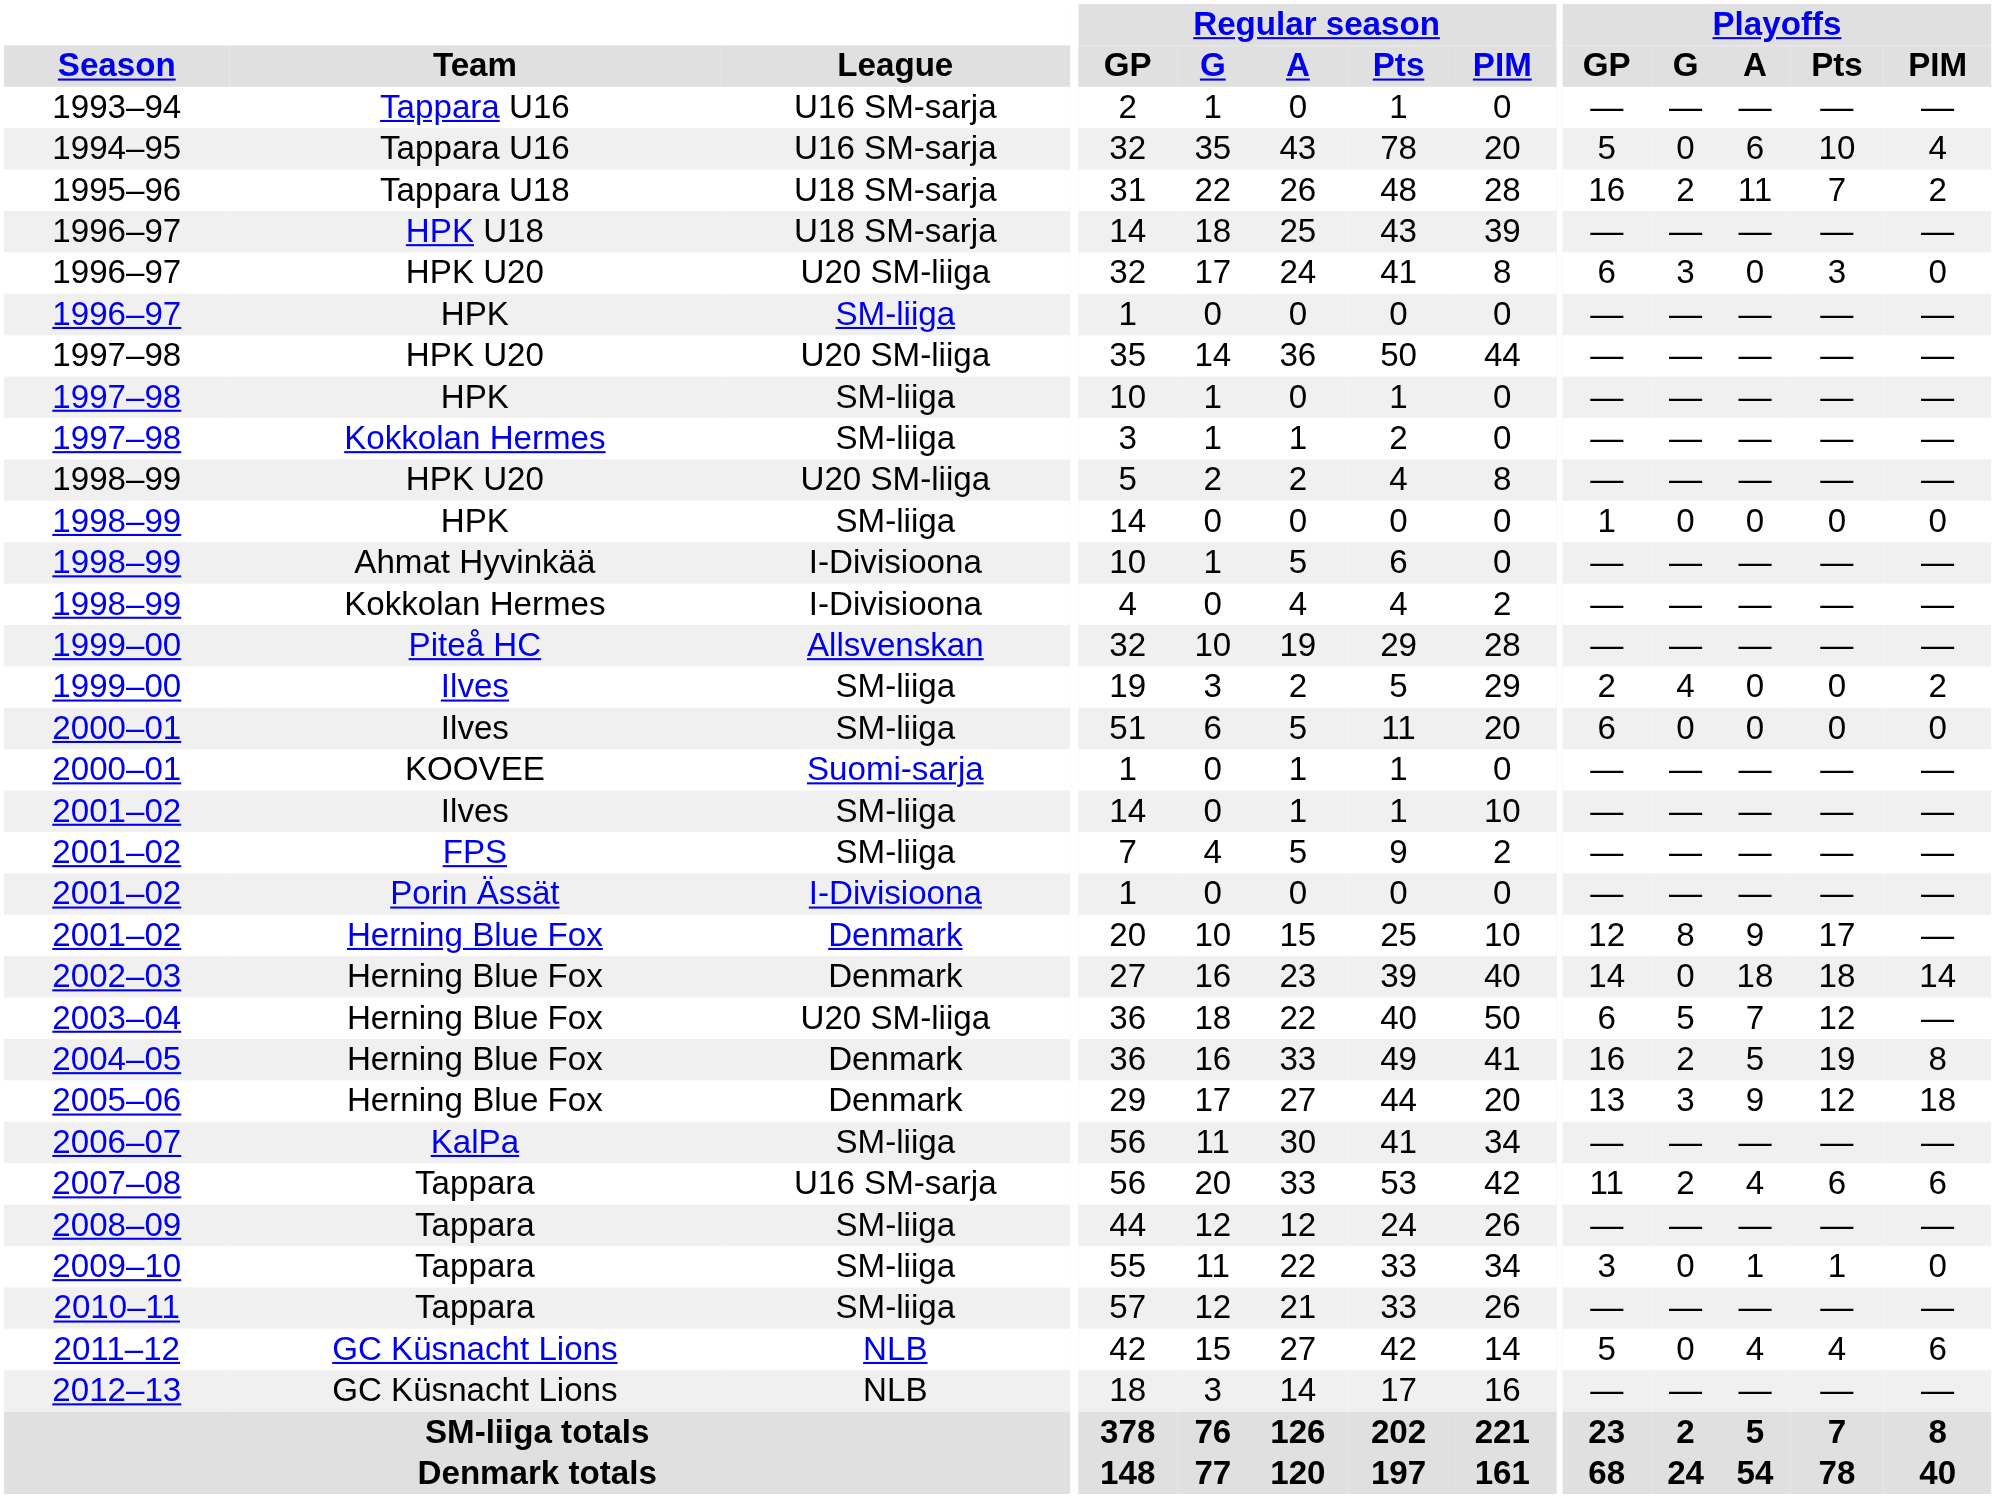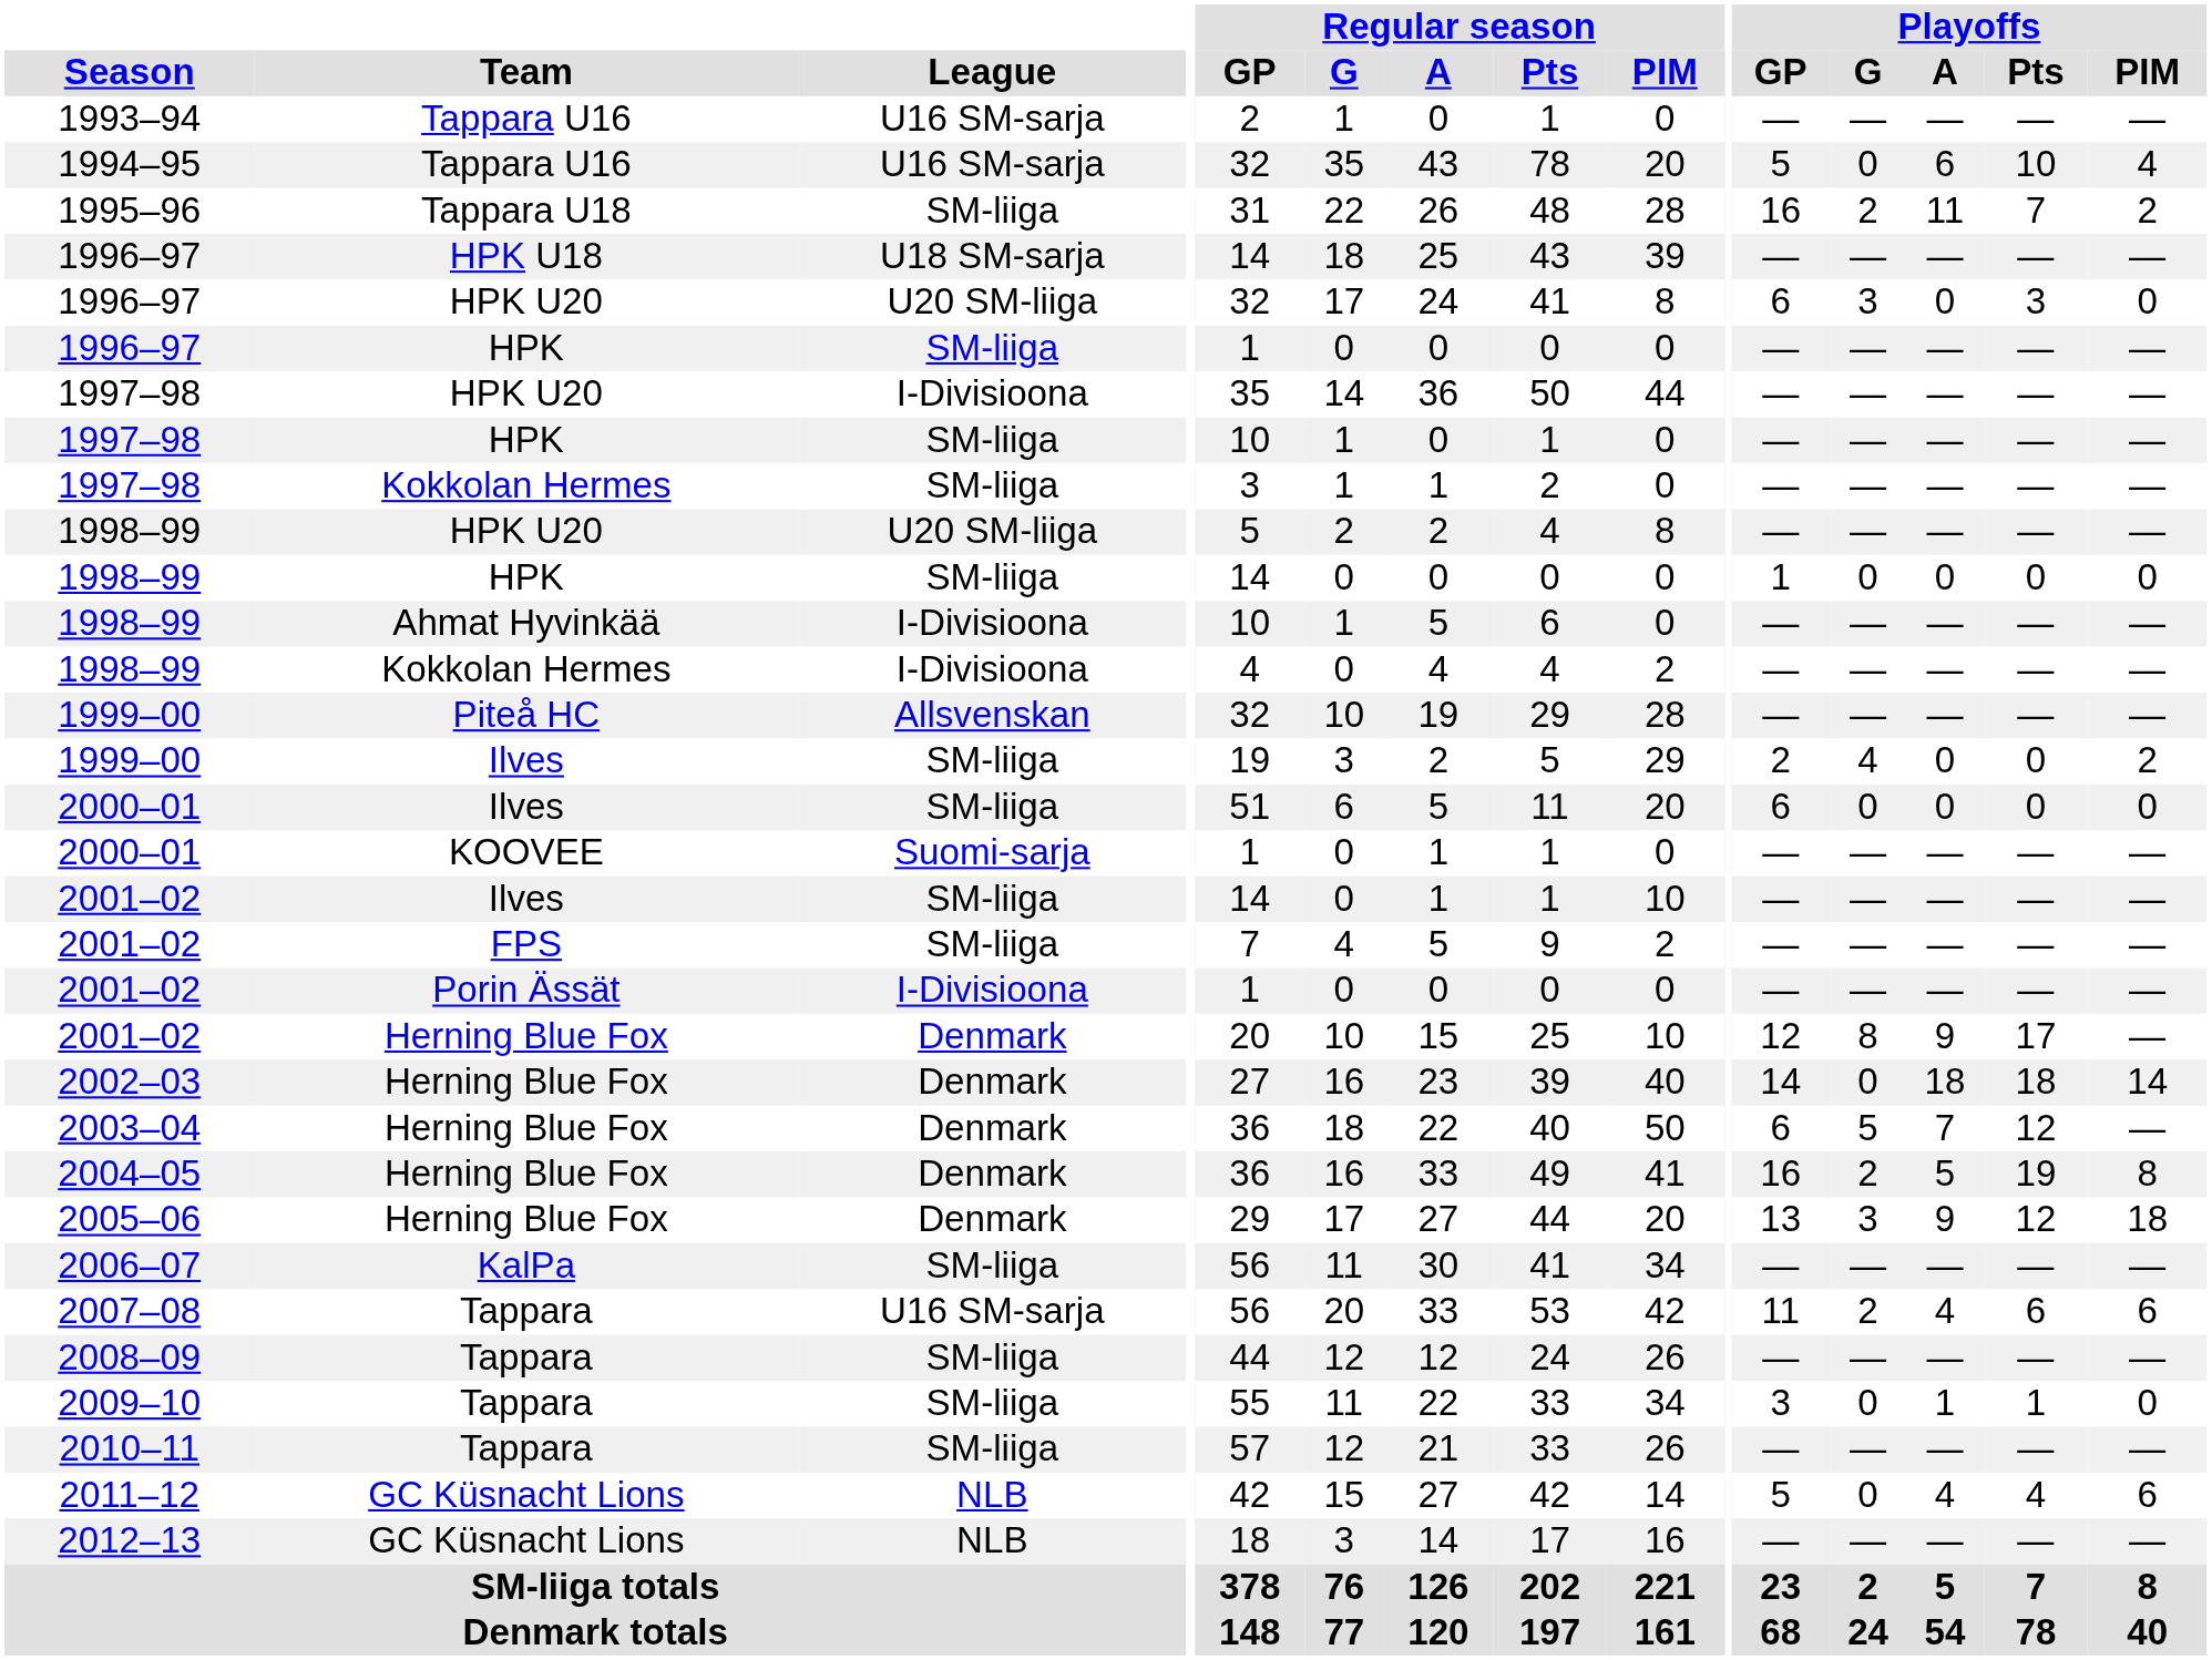1995–96 | League: U18 SM-sarja -> SM-liiga
1997–98 / HPK U20 | League: U20 SM-liiga -> I-Divisioona
2003–04 | League: U20 SM-liiga -> Denmark
